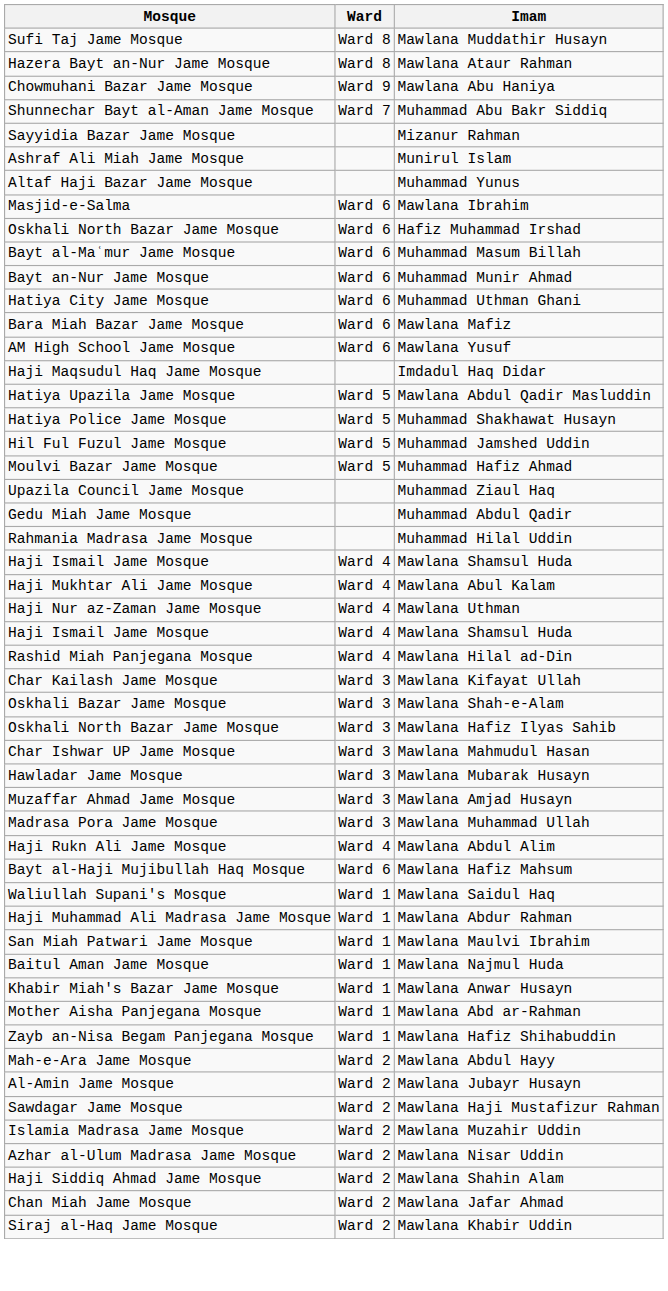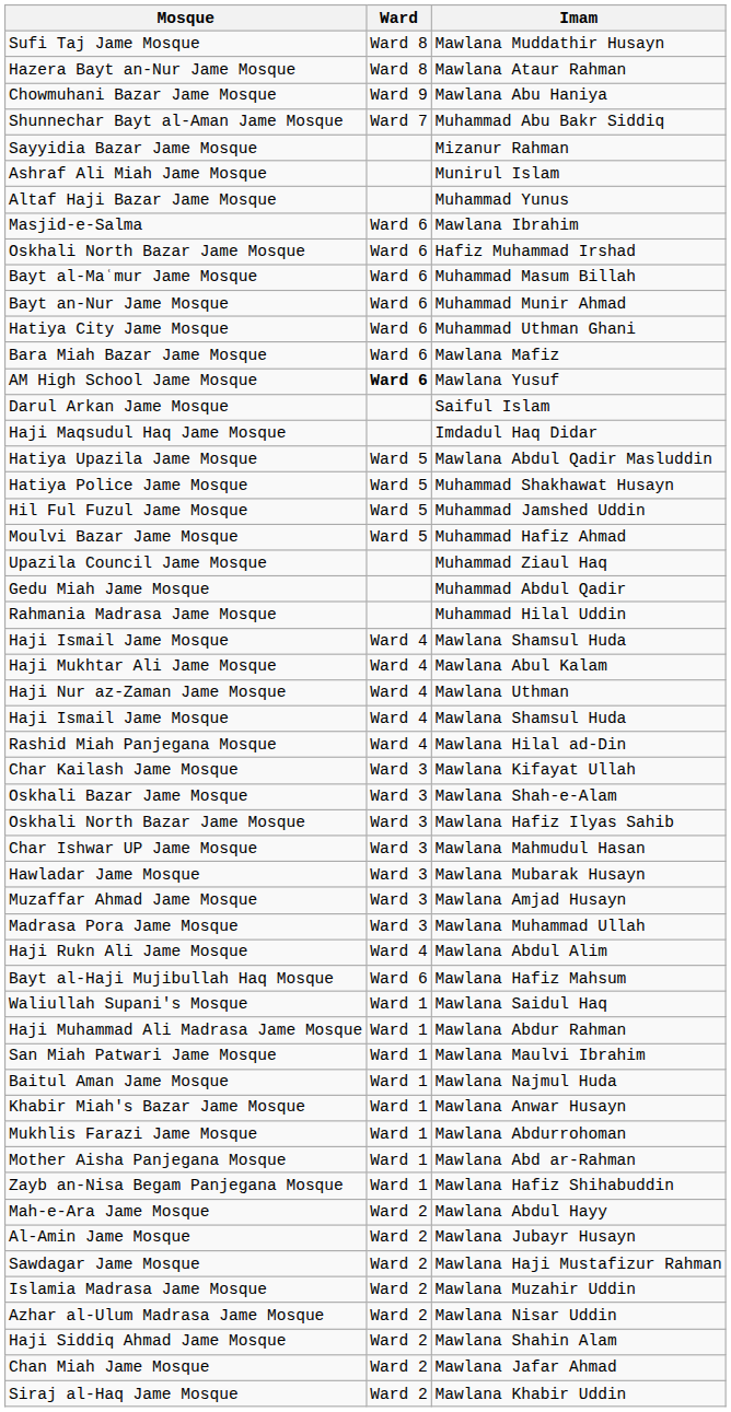Mawlana Yusuf | Ward: normal -> bold
+ row: Darul Arkan Jame Mosque | Saiful Islam
+ row: Mukhlis Farazi Jame Mosque | Ward 1 | Mawlana Abdurrohoman
